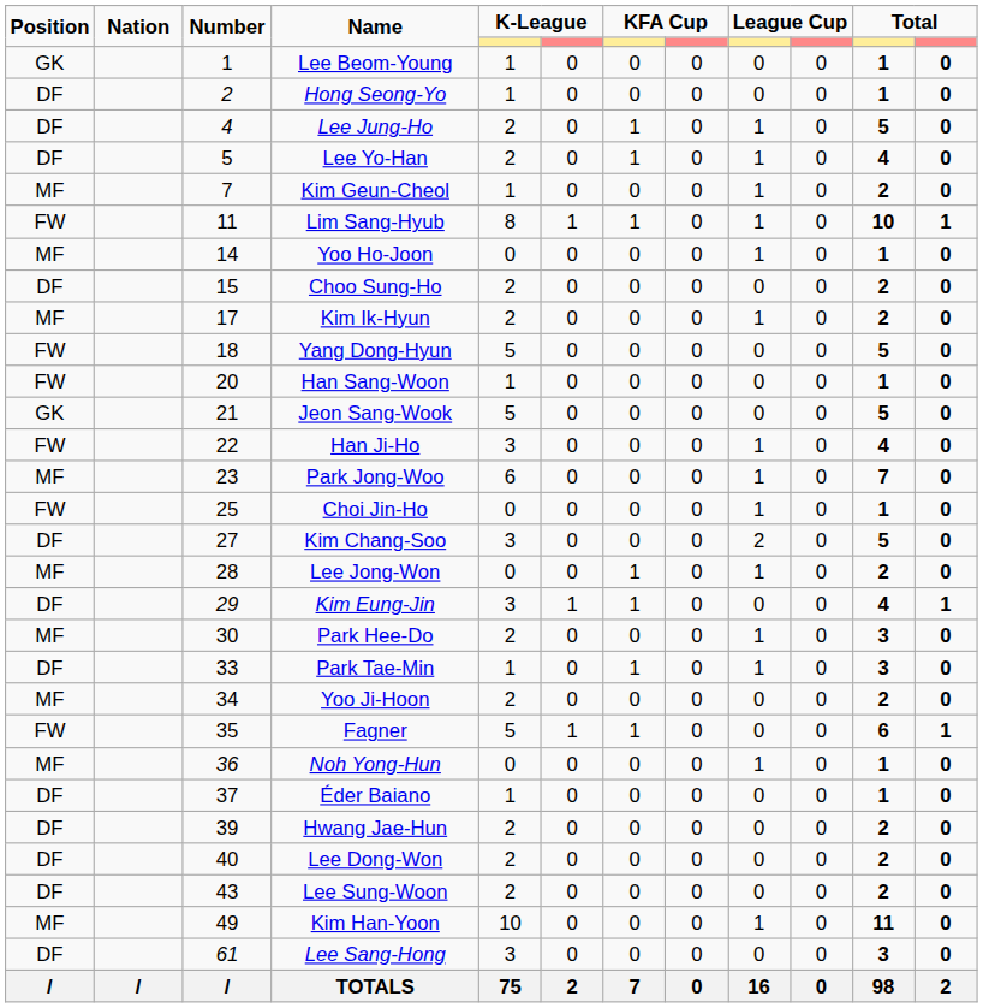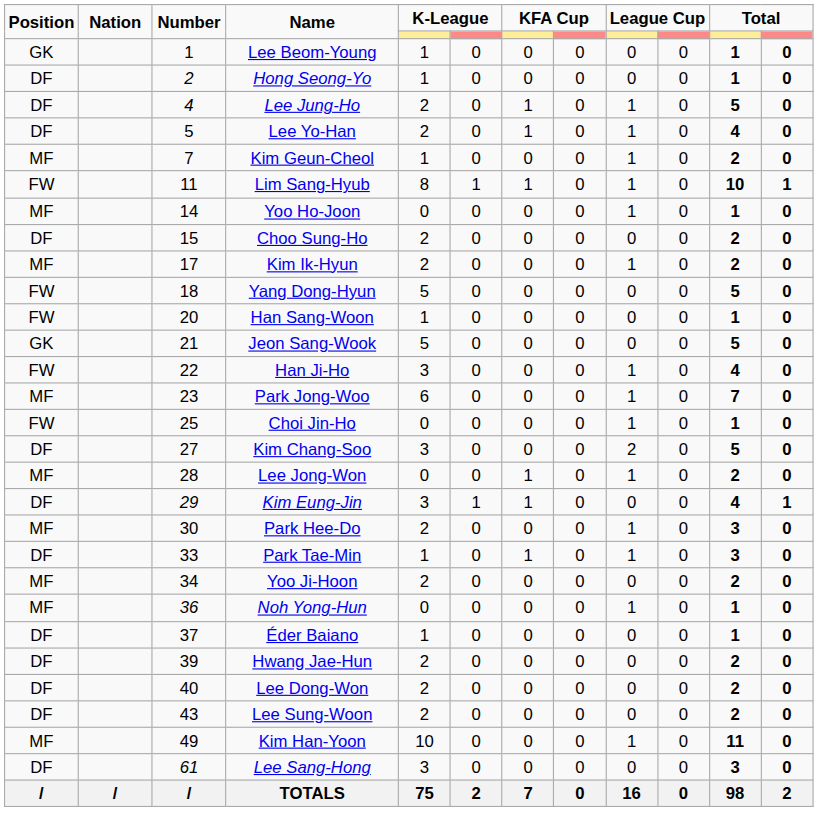- row: FW | 35 | Fagner | 5 | 1 | 1 | 0 | 0 | 0 | 6 | 1
